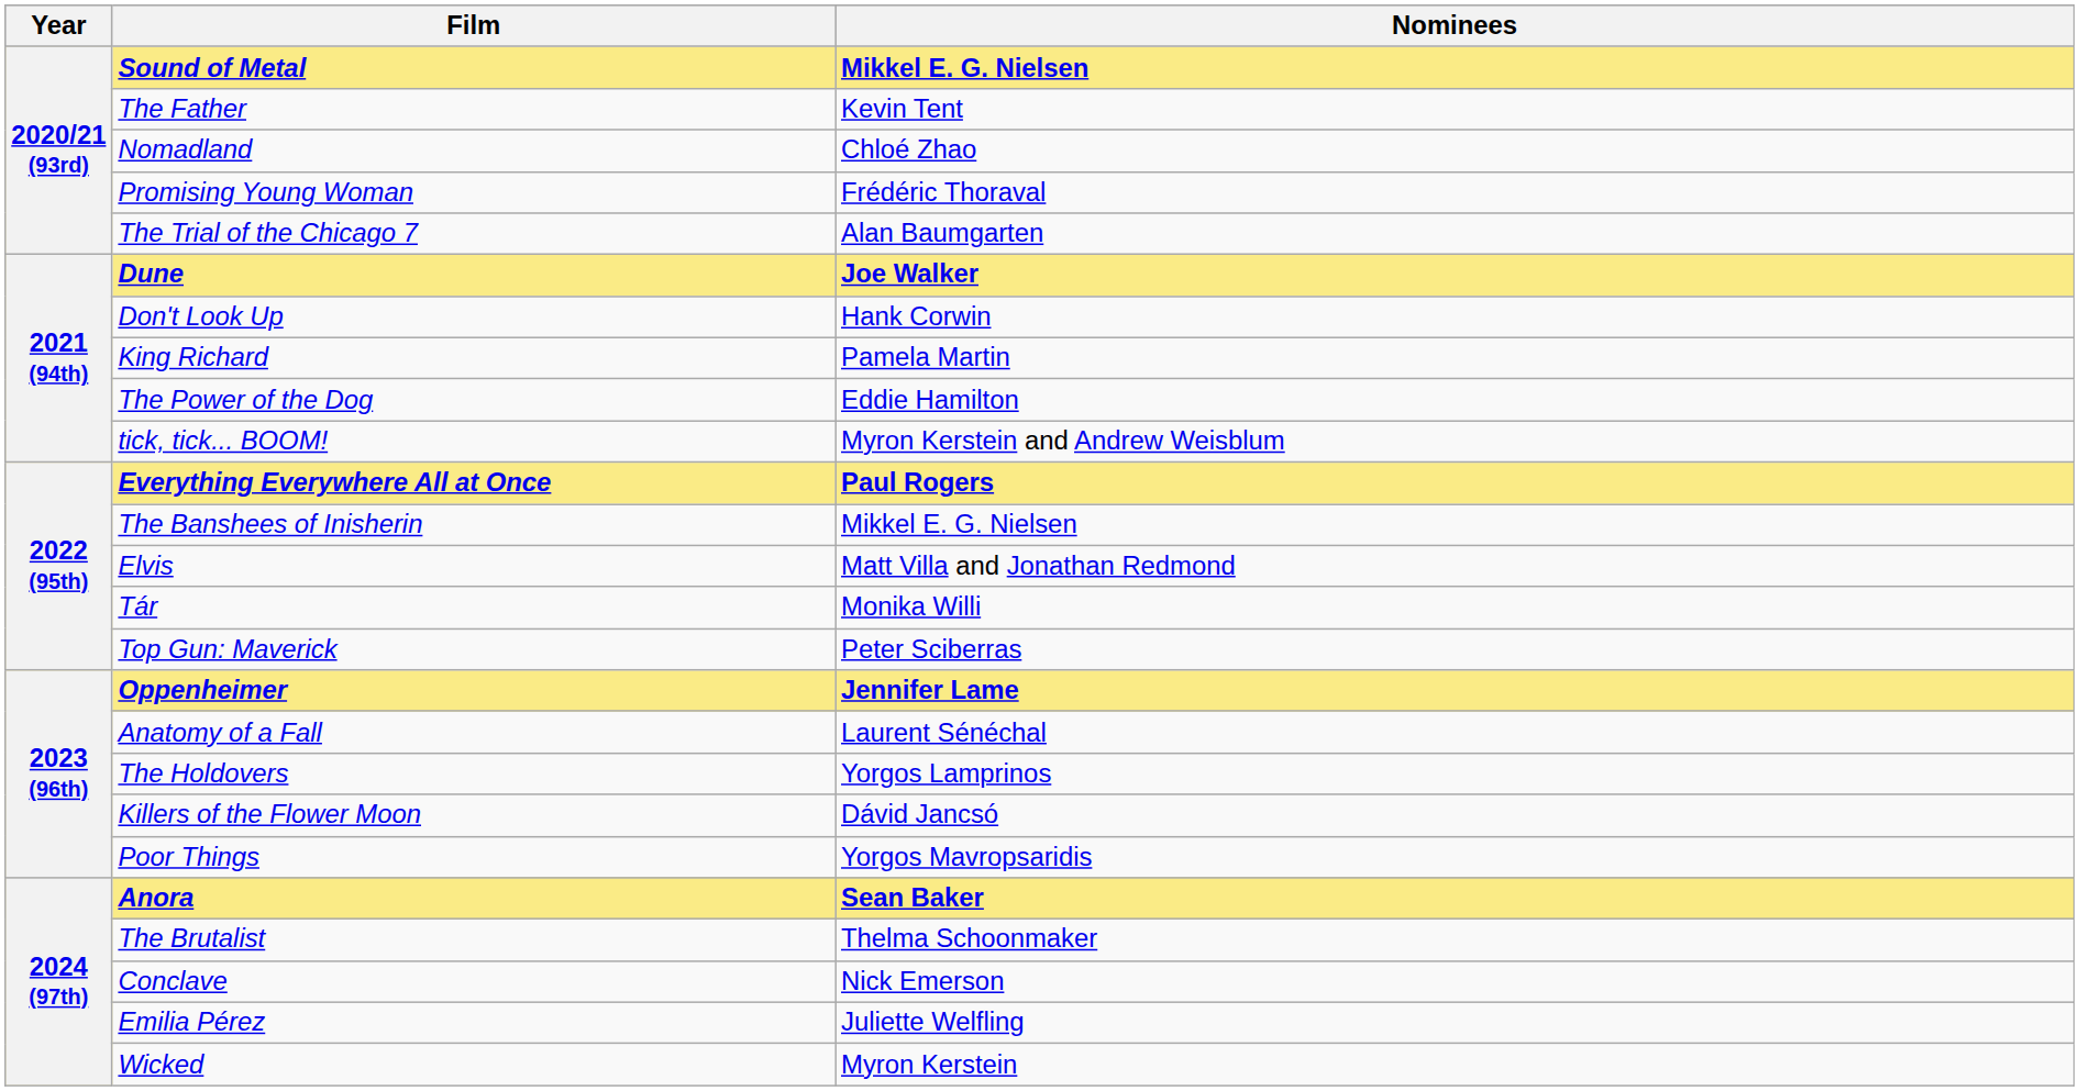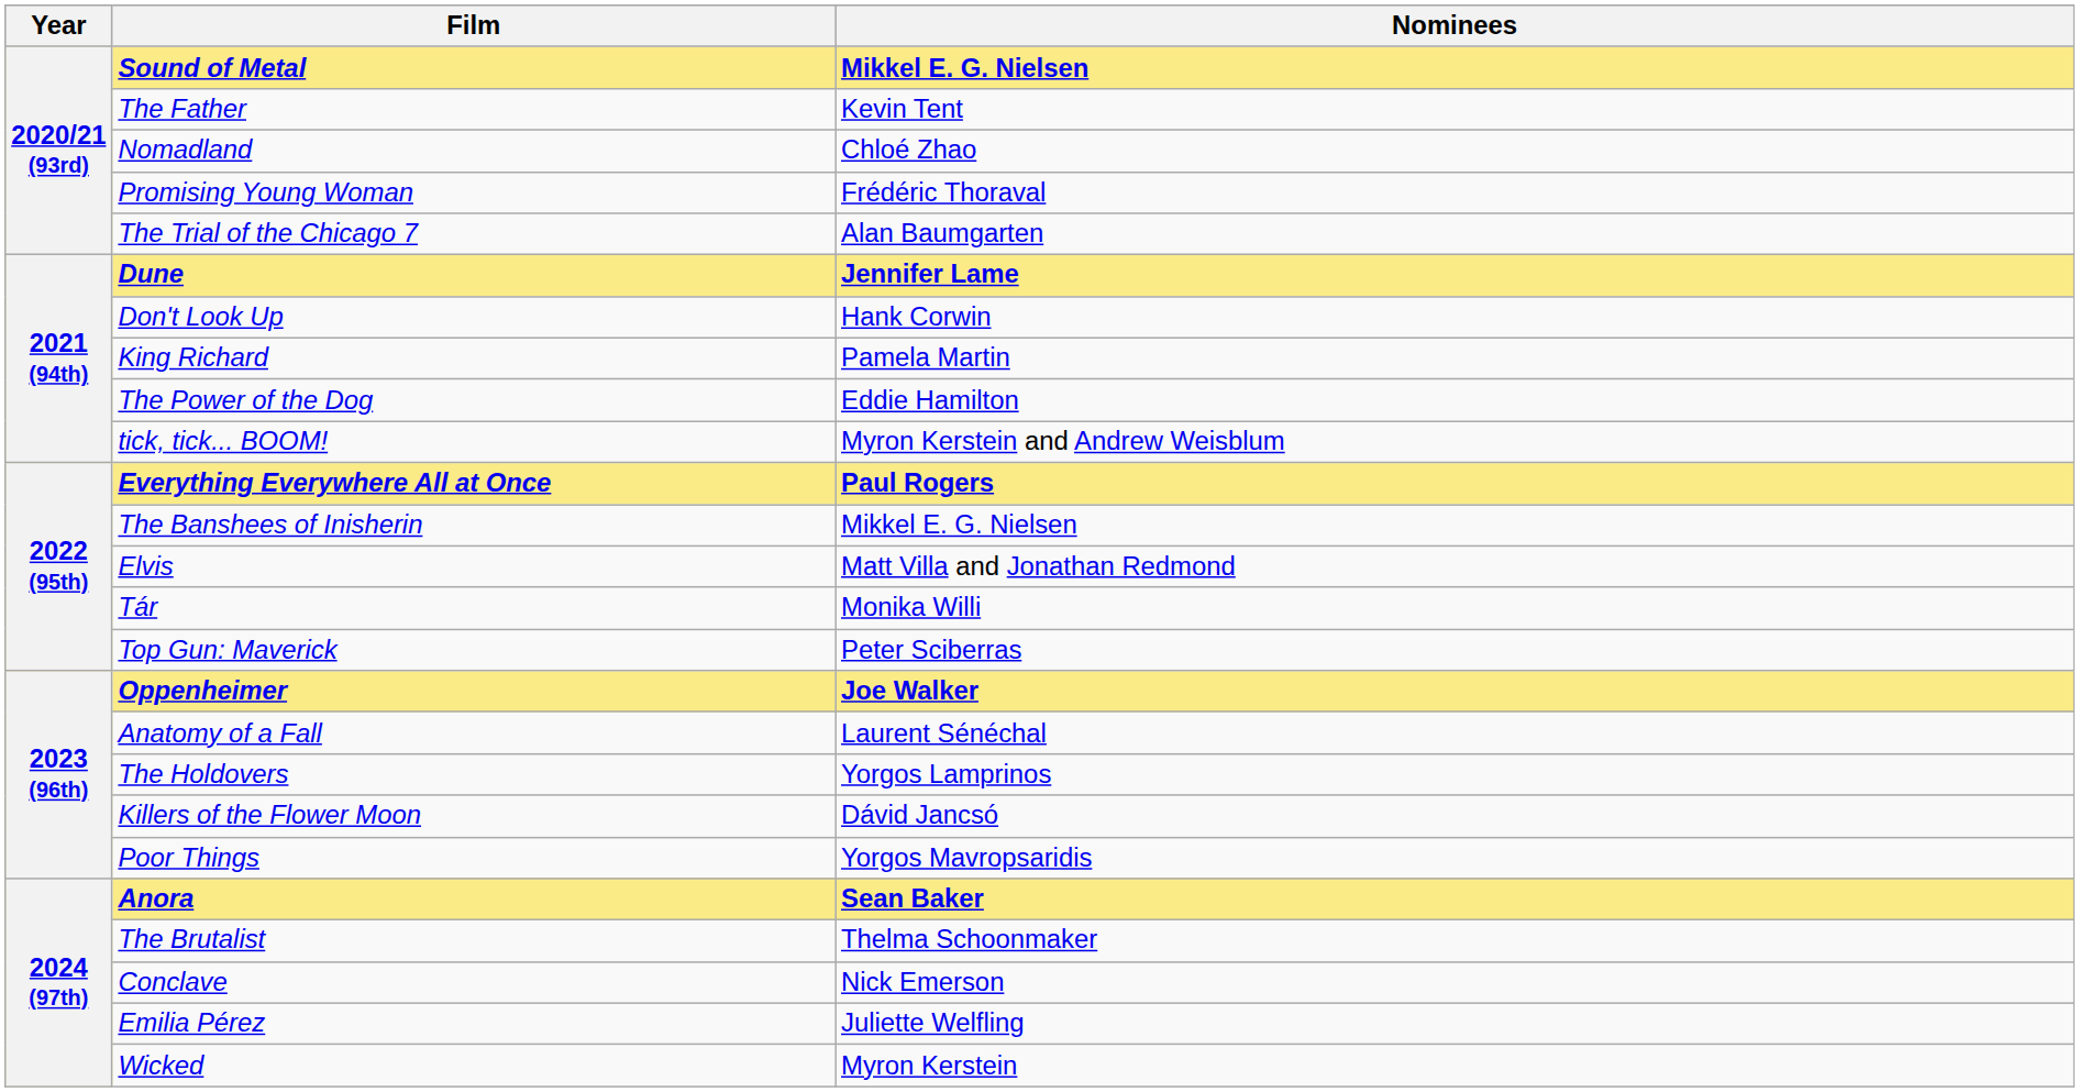Dune | Nominees: Joe Walker -> Jennifer Lame
Oppenheimer | Nominees: Jennifer Lame -> Joe Walker
